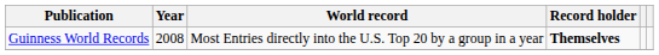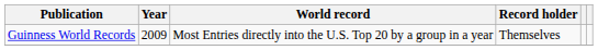Guinness World Records | Year: 2008 -> 2009
Guinness World Records | Record holder: bold -> normal
